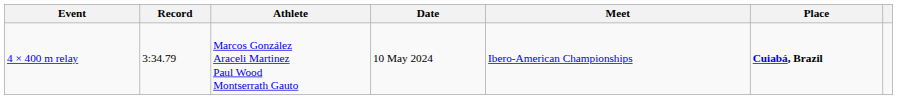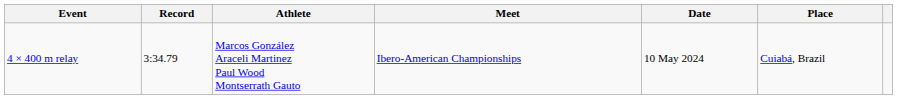columns swapped: Date <-> Meet
4 × 400 m relay | Place: bold -> normal
